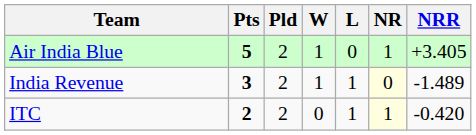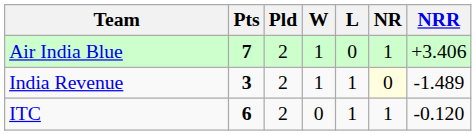Air India Blue | Pts: 5 -> 7
Air India Blue | NRR: +3.405 -> +3.406
ITC | Pts: 2 -> 6
ITC | NR: lightyellow background -> no background
ITC | NRR: -0.420 -> -0.120
